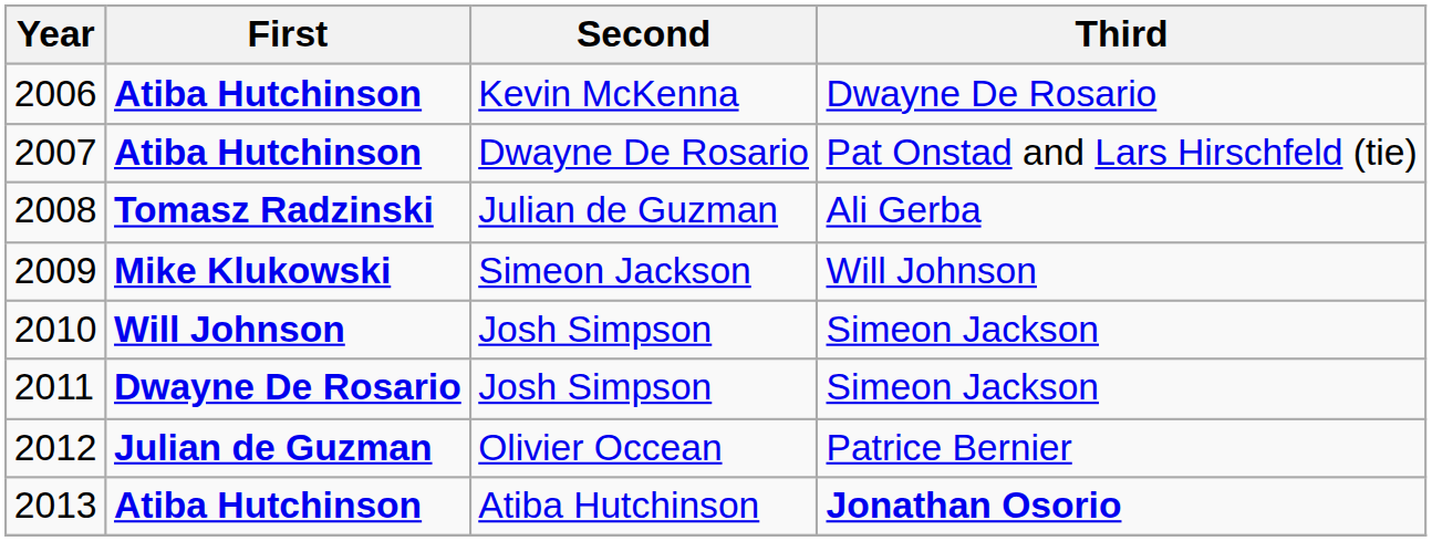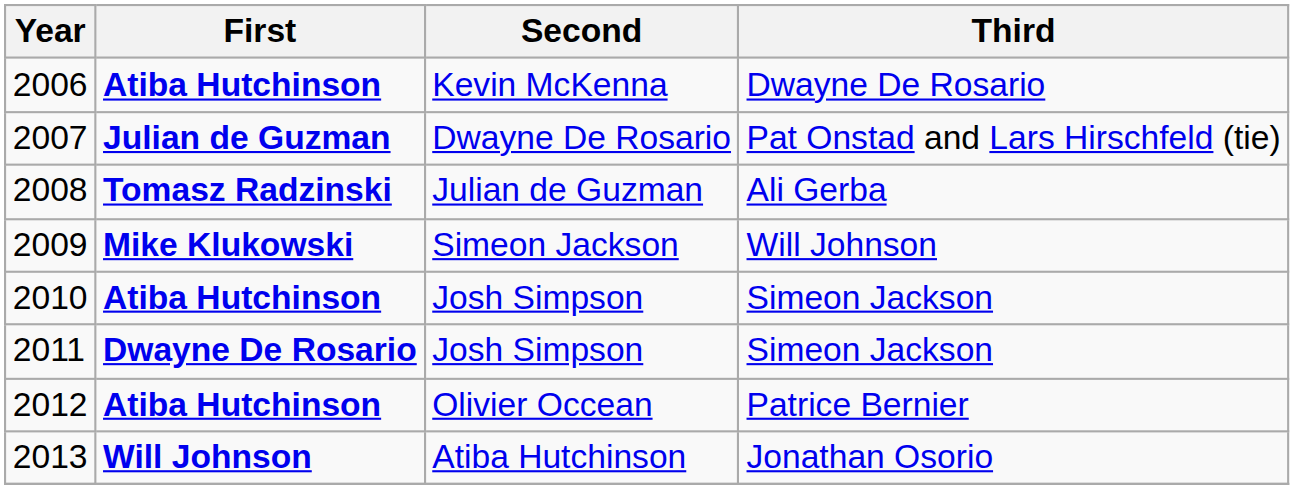2007 | First: Atiba Hutchinson -> Julian de Guzman
2010 | First: Will Johnson -> Atiba Hutchinson
2012 | First: Julian de Guzman -> Atiba Hutchinson
2013 | First: Atiba Hutchinson -> Will Johnson
2013 | Third: bold -> normal
